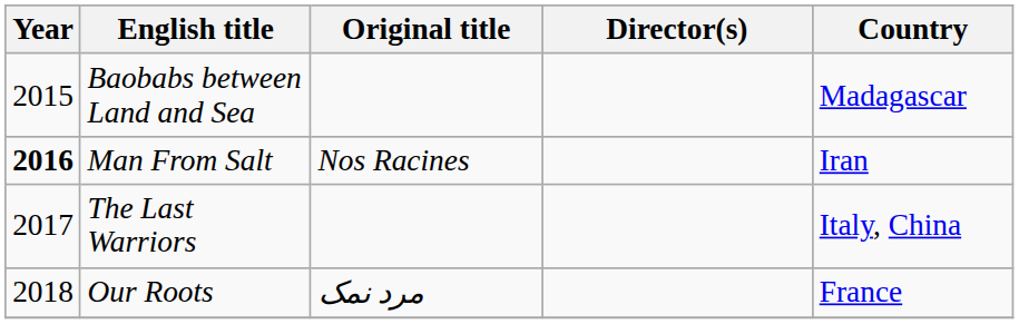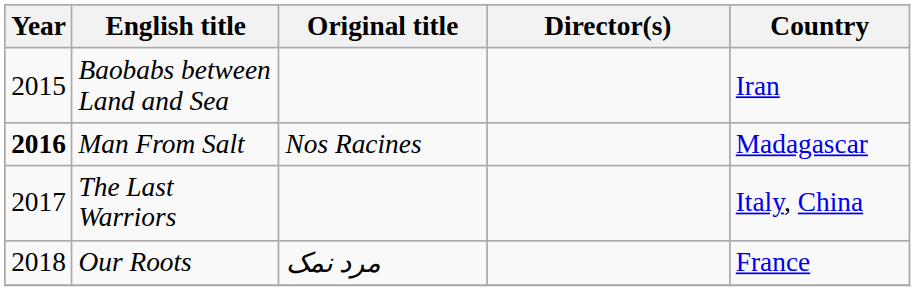Baobabs between Land and Sea | Country: Madagascar -> Iran
Man From Salt | Country: Iran -> Madagascar
